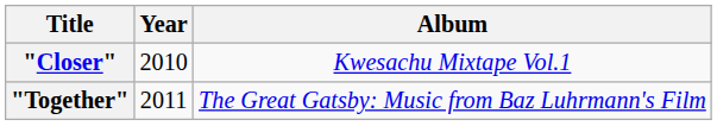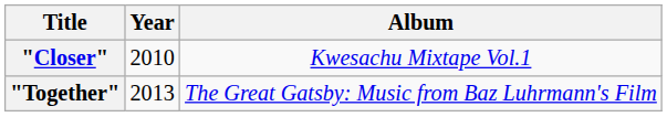"Together" | Year: 2011 -> 2013
